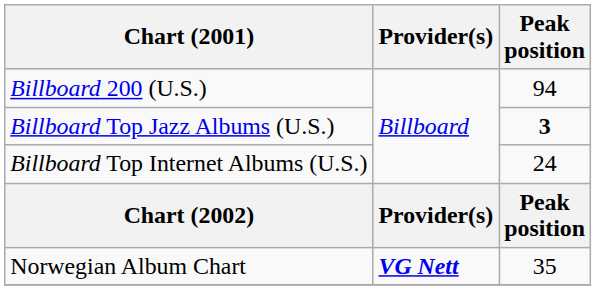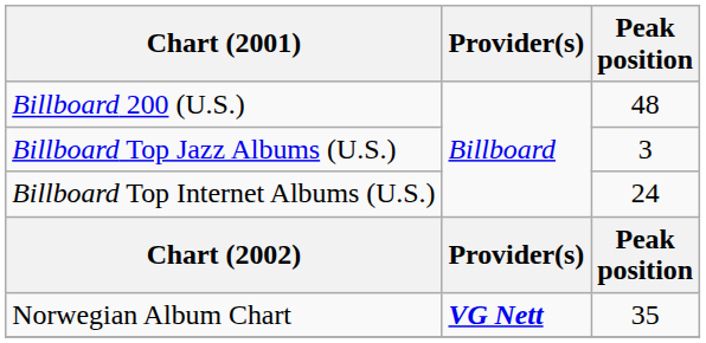Billboard 200 (U.S.) | Peak position: 94 -> 48
Billboard Top Jazz Albums (U.S.) | Peak position: bold -> normal
